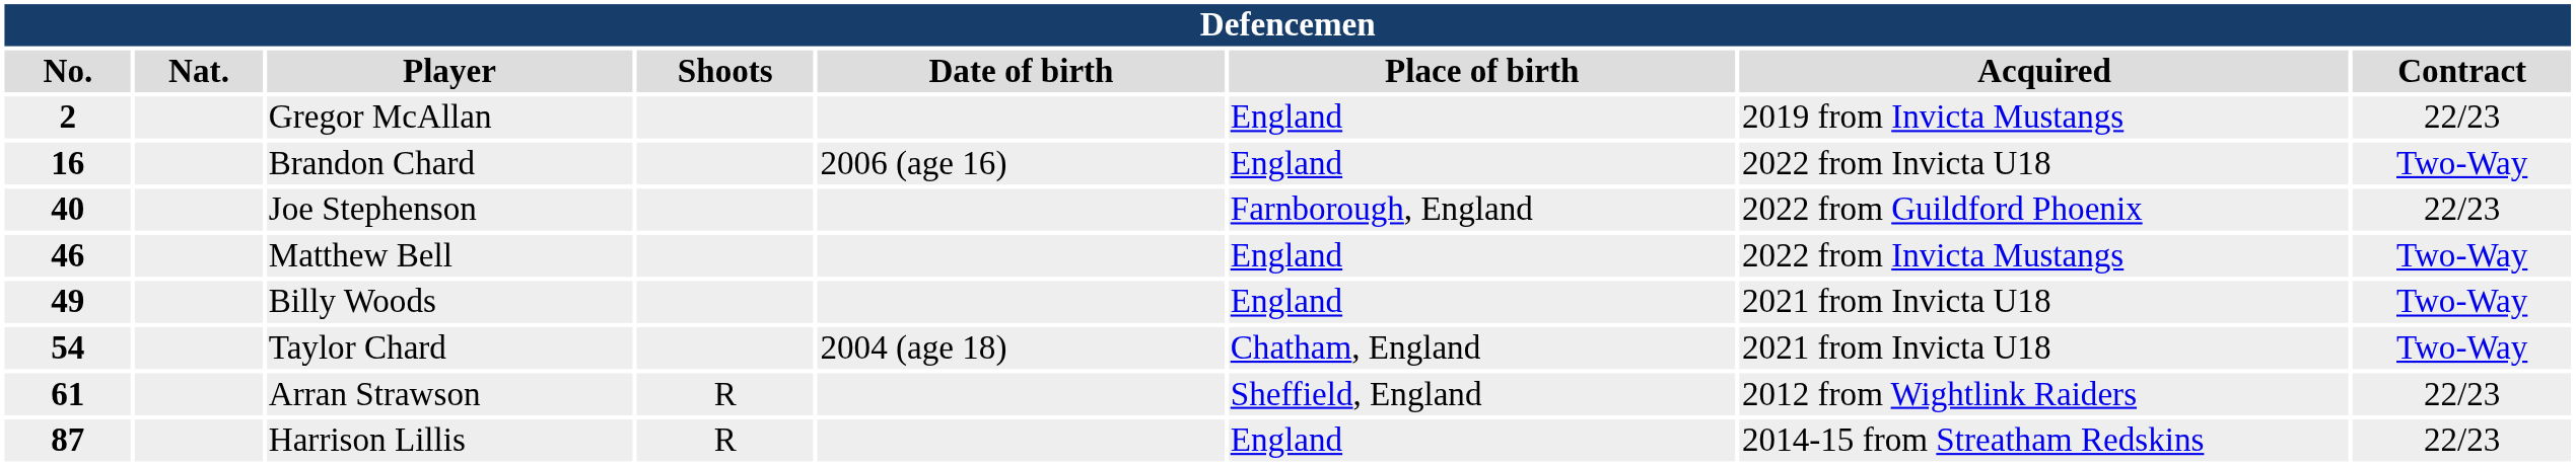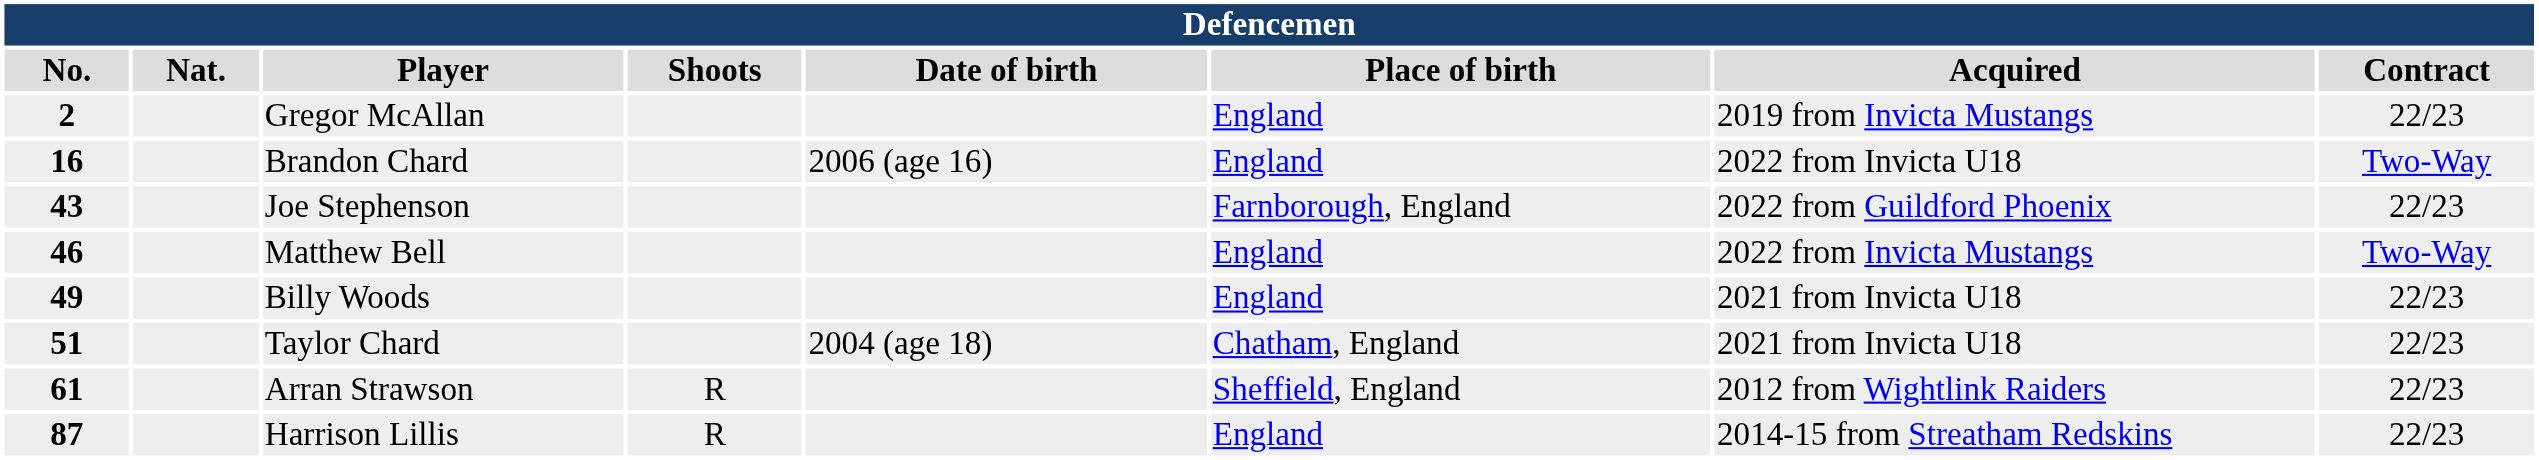Joe Stephenson | No.: 40 -> 43
Billy Woods | Contract: Two-Way -> 22/23
Taylor Chard | No.: 54 -> 51
Taylor Chard | Contract: Two-Way -> 22/23
